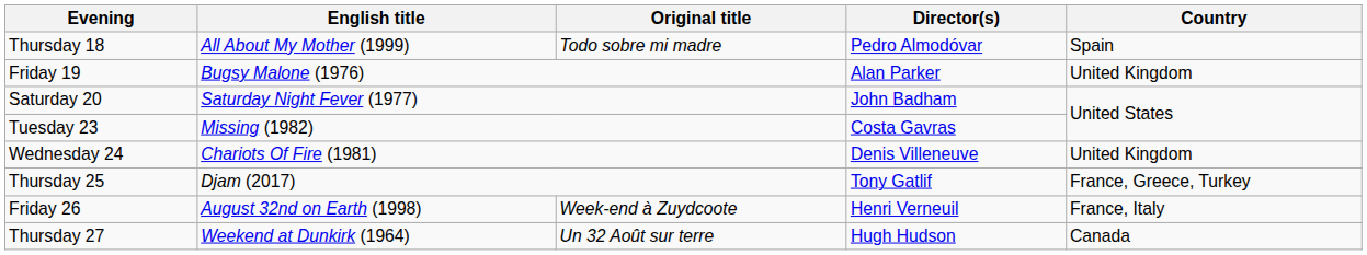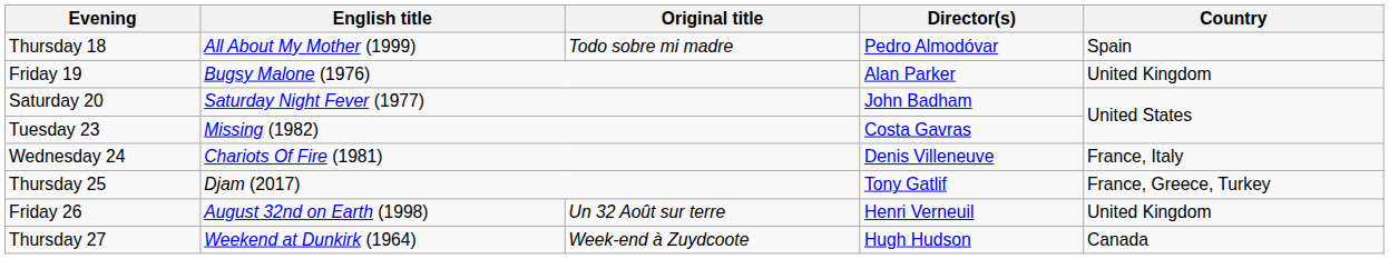Wednesday 24 | Country: United Kingdom -> France, Italy
Friday 26 | Original title: Week-end à Zuydcoote -> Un 32 Août sur terre
Friday 26 | Country: France, Italy -> United Kingdom
Thursday 27 | Original title: Un 32 Août sur terre -> Week-end à Zuydcoote
